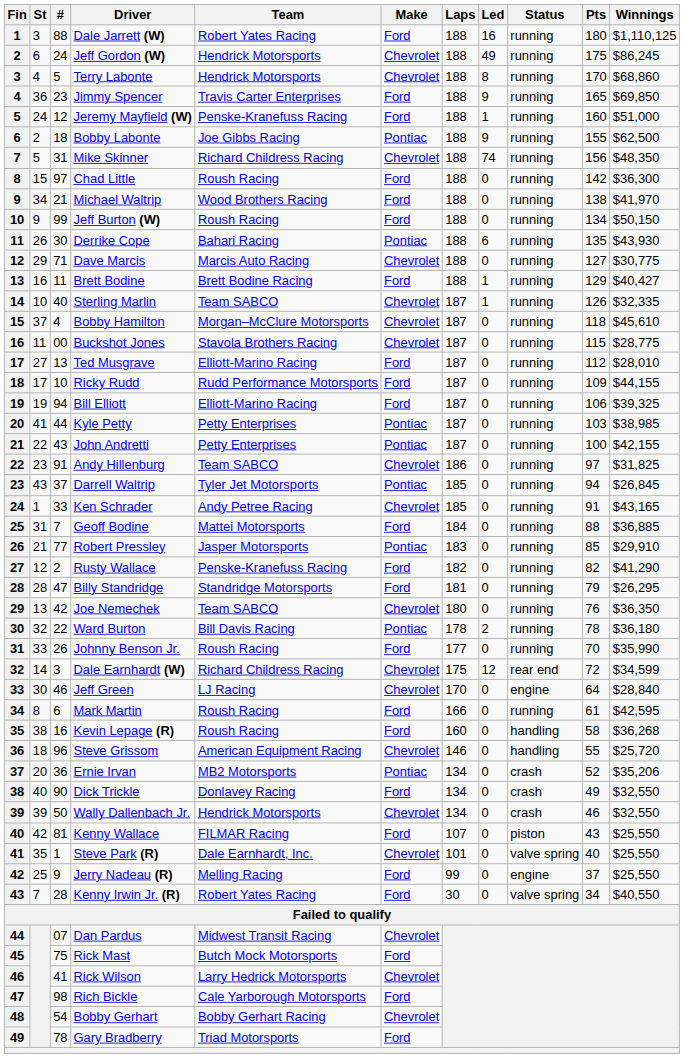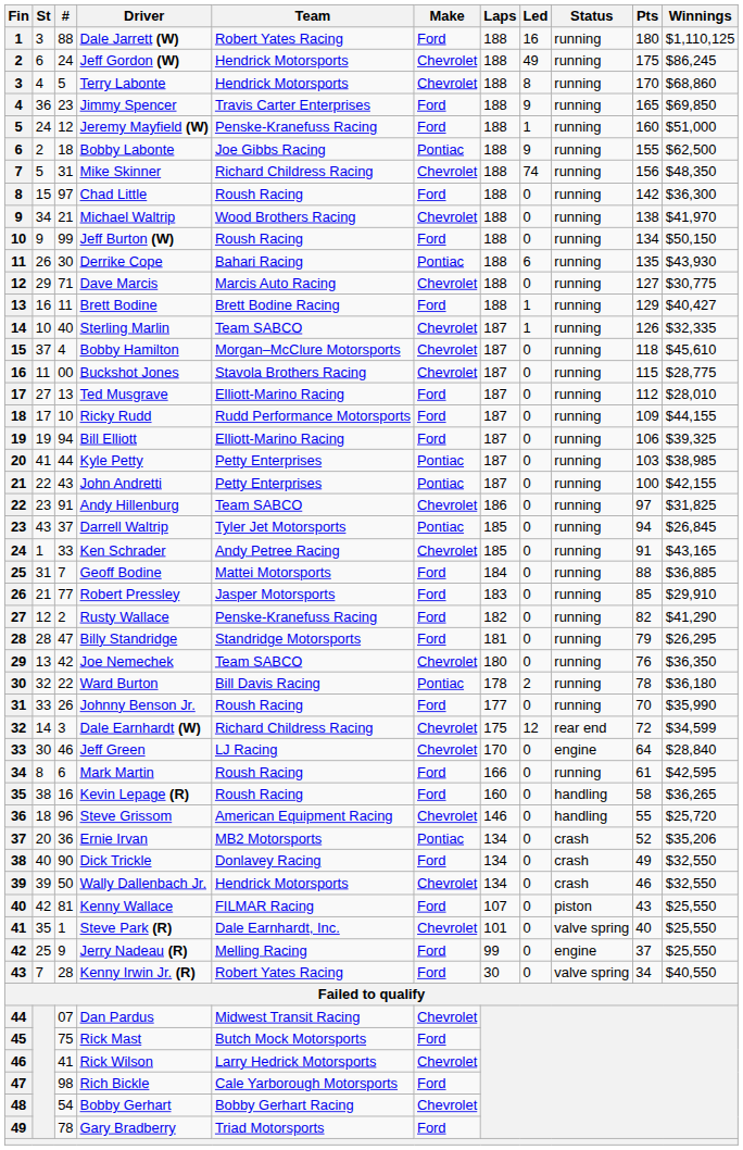Michael Waltrip | Make: Ford -> Chevrolet
Robert Pressley | Make: Pontiac -> Ford
Kevin Lepage (R) | Winnings: $36,268 -> $36,265
